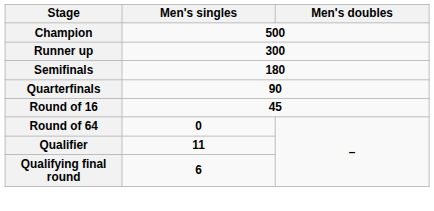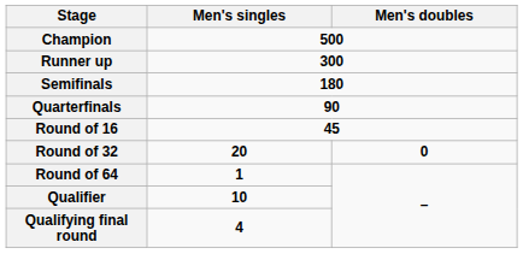+ row: Round of 32 | 20 | 0
Round of 64 | Men's singles: 0 -> 1
Qualifier | Men's singles: 11 -> 10
Qualifying final round | Men's singles: 6 -> 4
